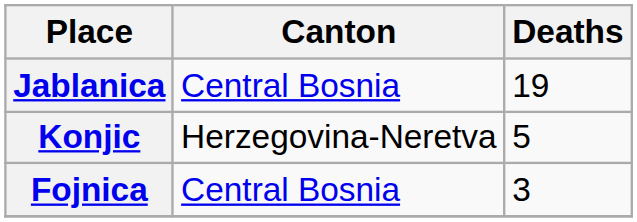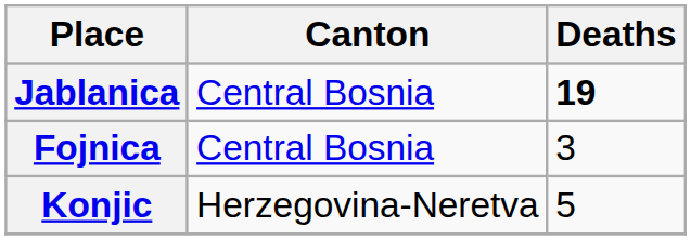Jablanica | Deaths: normal -> bold
rows swapped: Konjic <-> Fojnica
